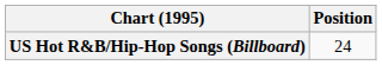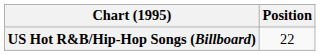US Hot R&B/Hip-Hop Songs (Billboard) | Position: 24 -> 22
